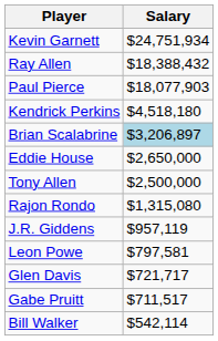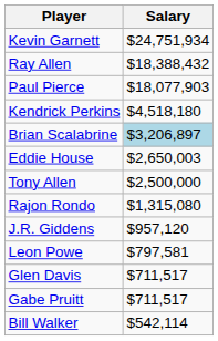Eddie House | Salary: $2,650,000 -> $2,650,003
J.R. Giddens | Salary: $957,119 -> $957,120
Glen Davis | Salary: $721,717 -> $711,517
